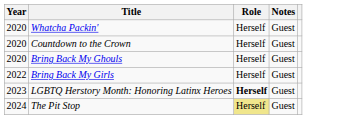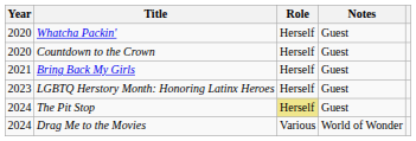- row: 2020 | Bring Back My Ghouls | Herself | Guest
Bring Back My Girls | Year: 2022 -> 2021
LGBTQ Herstory Month: Honoring Latinx Heroes | Role: bold -> normal
+ row: 2024 | Drag Me to the Movies | Various | World of Wonder
